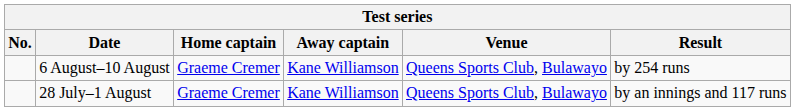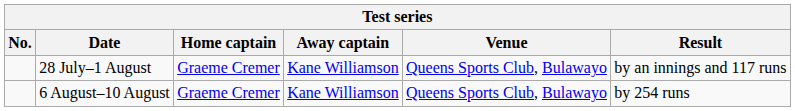rows swapped: 28 July–1 August <-> 6 August–10 August
